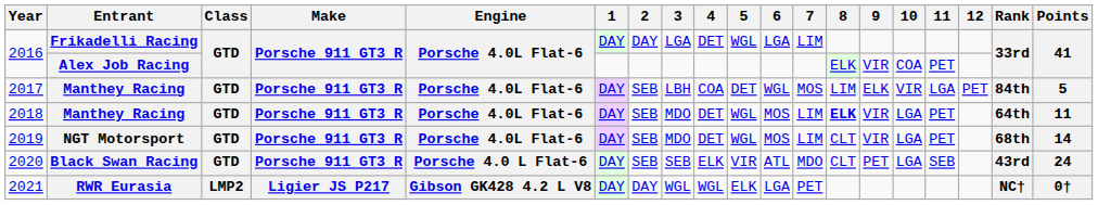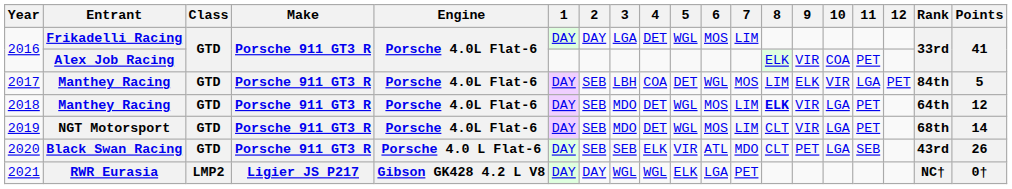2016 / Frikadelli Racing | 6: LGA -> MOS
2018 | Points: 11 -> 12
2020 | Points: 24 -> 26
